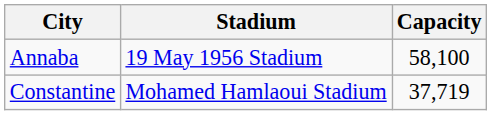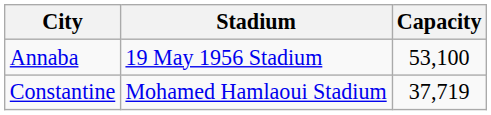Annaba | Capacity: 58,100 -> 53,100
